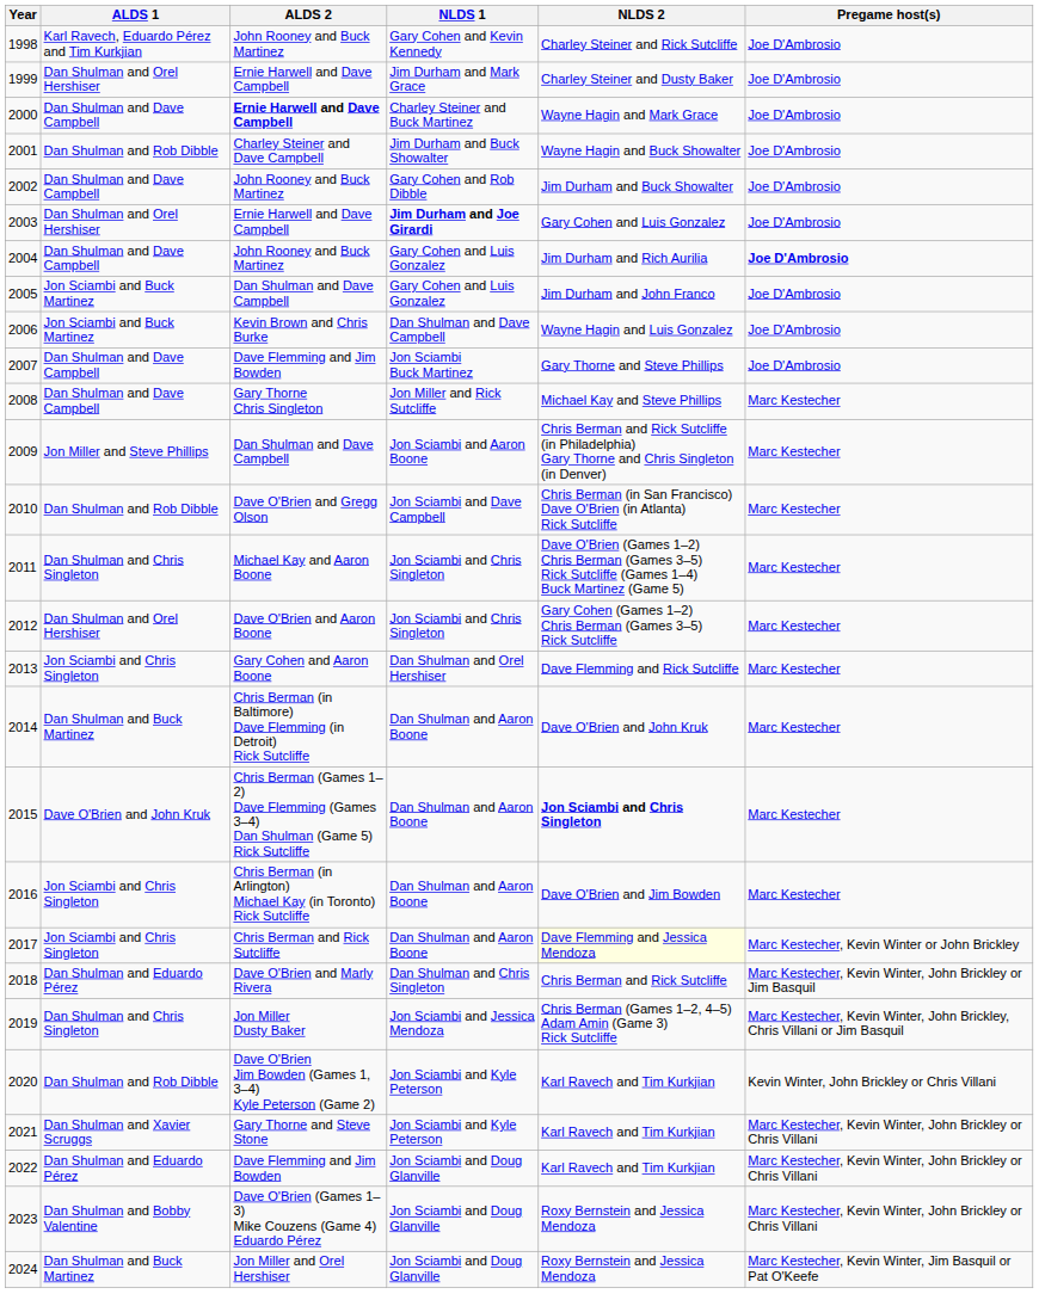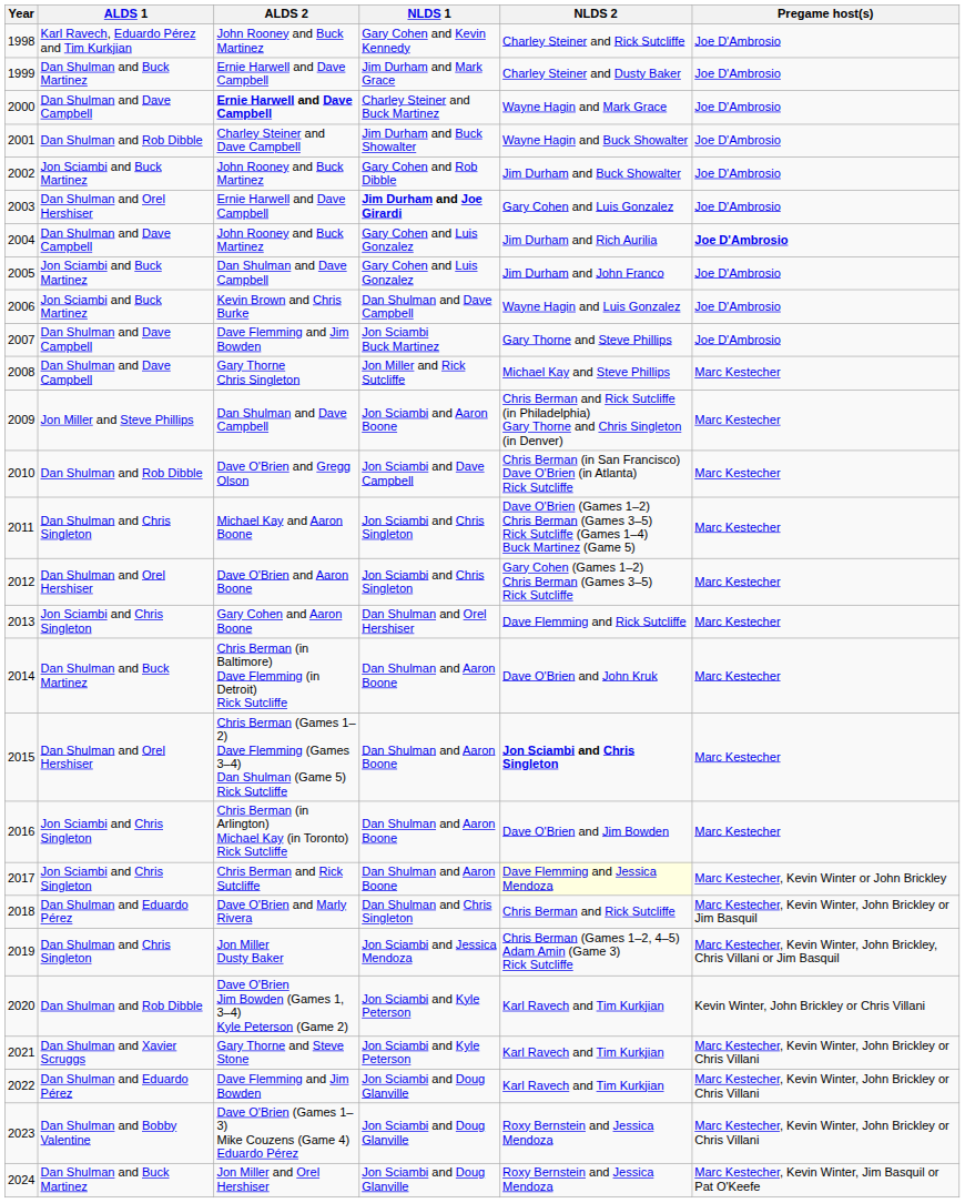1999 | ALDS 1: Dan Shulman and Orel Hershiser -> Dan Shulman and Buck Martinez
2002 | ALDS 1: Dan Shulman and Dave Campbell -> Jon Sciambi and Buck Martinez
2015 | ALDS 1: Dave O'Brien and John Kruk -> Dan Shulman and Orel Hershiser
